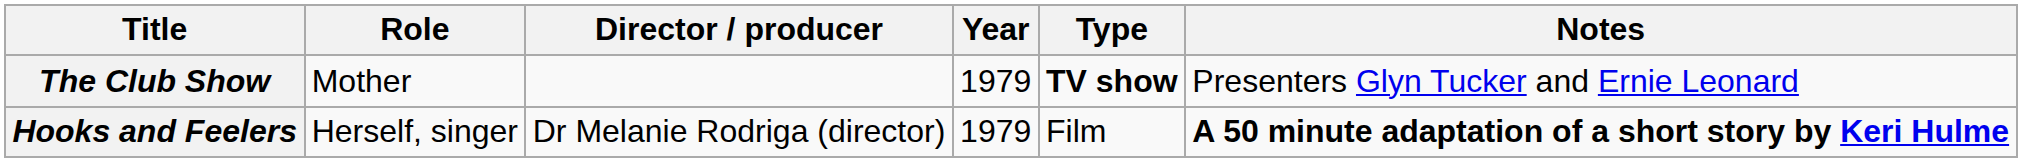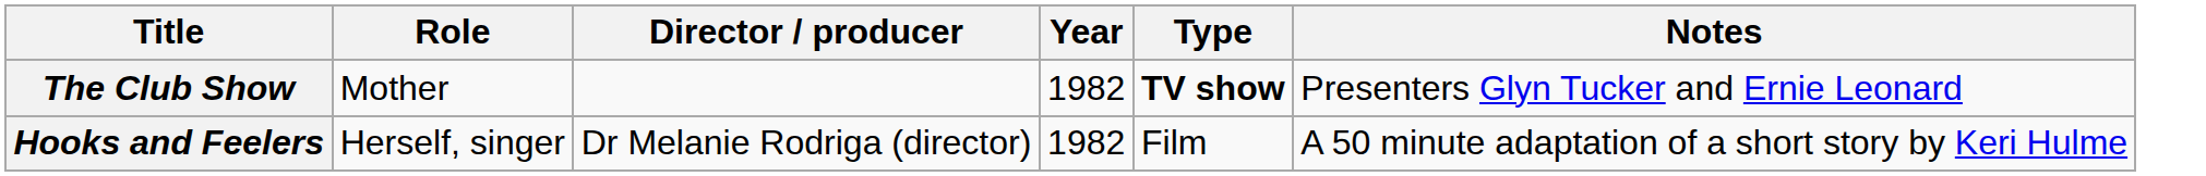The Club Show | Year: 1979 -> 1982
Hooks and Feelers | Year: 1979 -> 1982
Hooks and Feelers | Notes: bold -> normal
